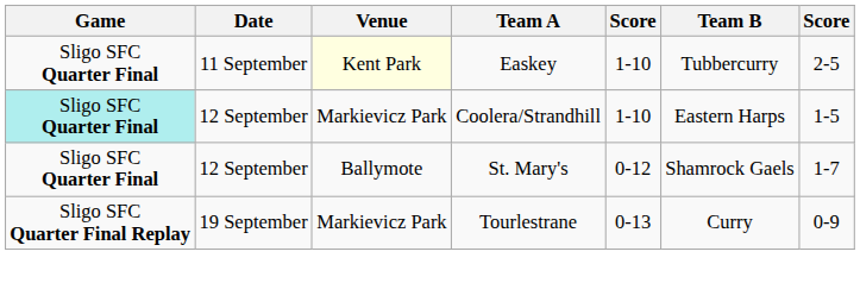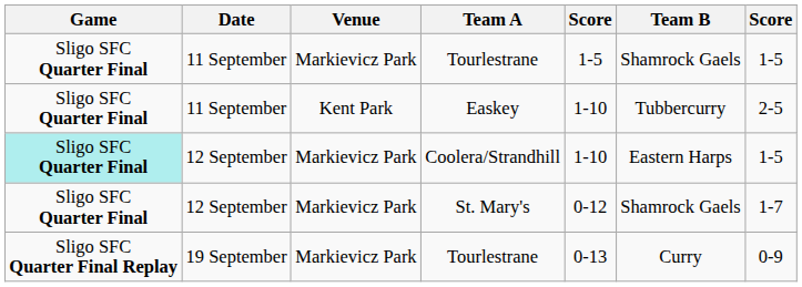+ row: Sligo SFC Quarter Final | 11 September | Markievicz Park | Tourlestrane | 1-5 | Shamrock Gaels | 1-5
Easkey | Venue: lightyellow background -> no background
St. Mary's | Venue: Ballymote -> Markievicz Park
